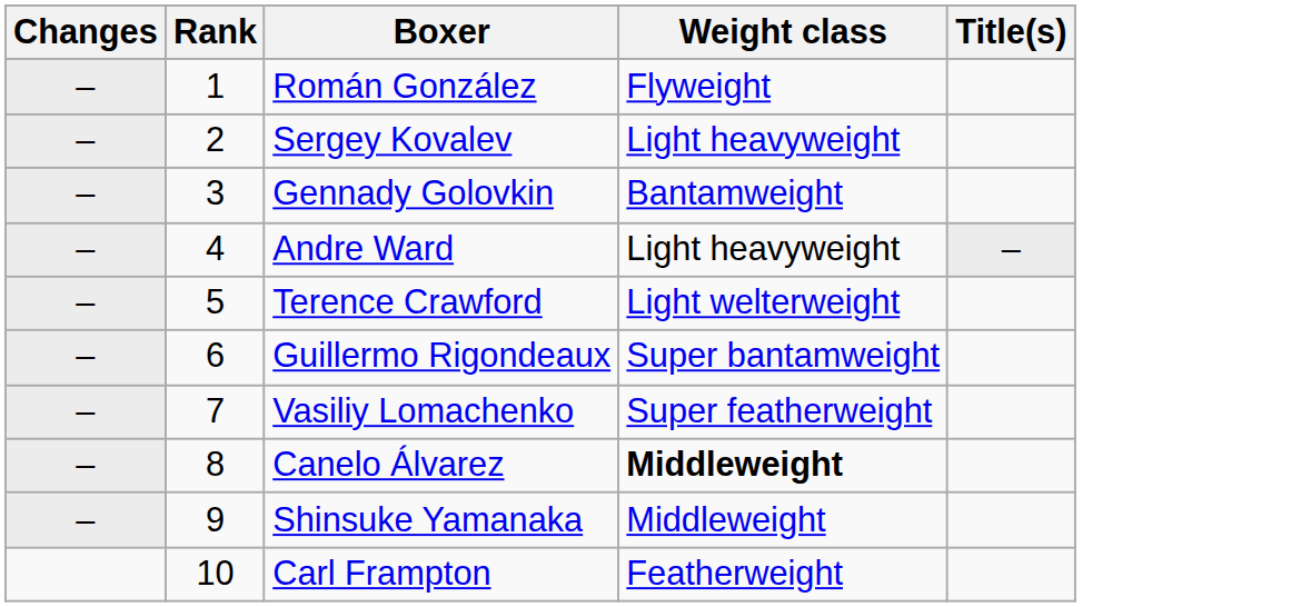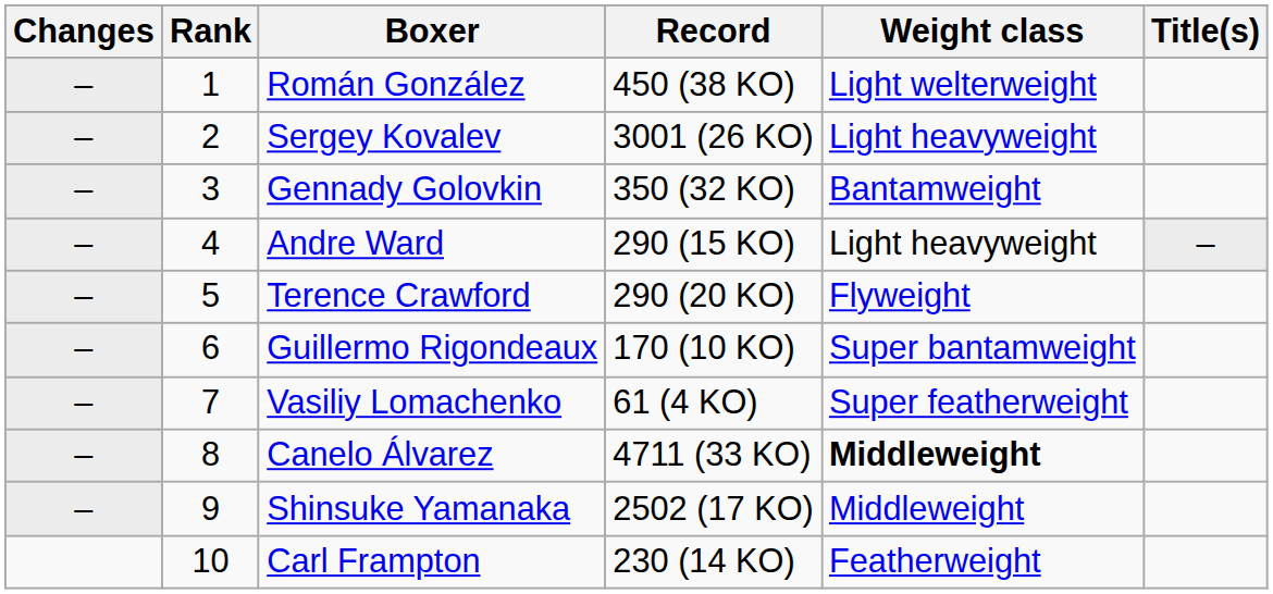+ column: Record | 450 (38 KO) | 3001 (26 KO) | 350 (32 KO) | 290 (15 KO) | 290 (20 KO) | 170 (10 KO) | 61 (4 KO) | 4711 (33 KO) | 2502 (17 KO) | 230 (14 KO)
Román González | Weight class: Flyweight -> Light welterweight
Terence Crawford | Weight class: Light welterweight -> Flyweight
